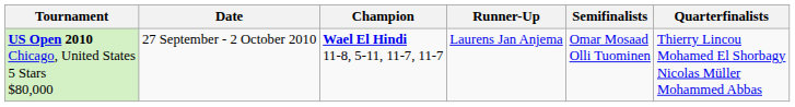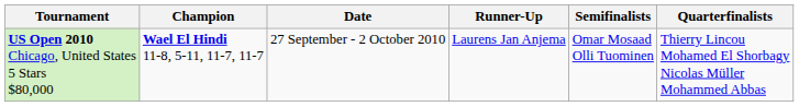columns swapped: Date <-> Champion
